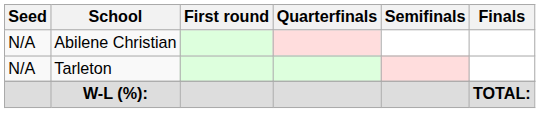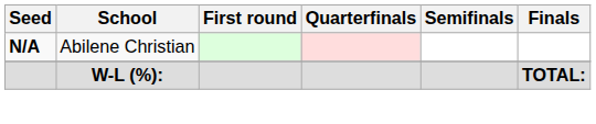Abilene Christian | Seed: normal -> bold
- row: N/A | Tarleton
